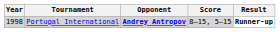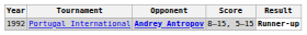Portugal International | Year: 1998 -> 1992
